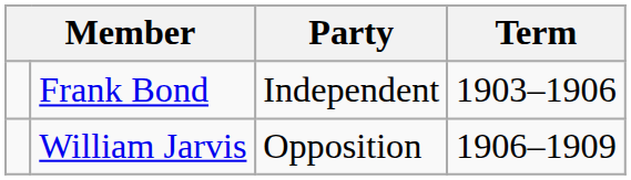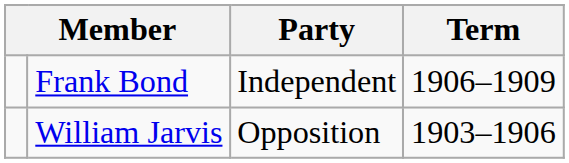Frank Bond | Term: 1903–1906 -> 1906–1909
William Jarvis | Term: 1906–1909 -> 1903–1906
